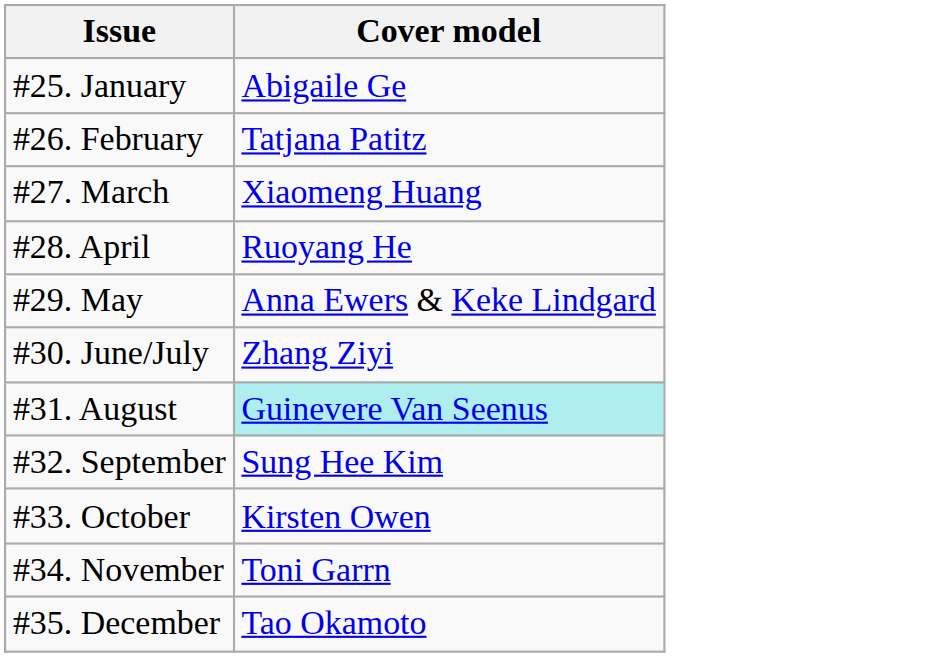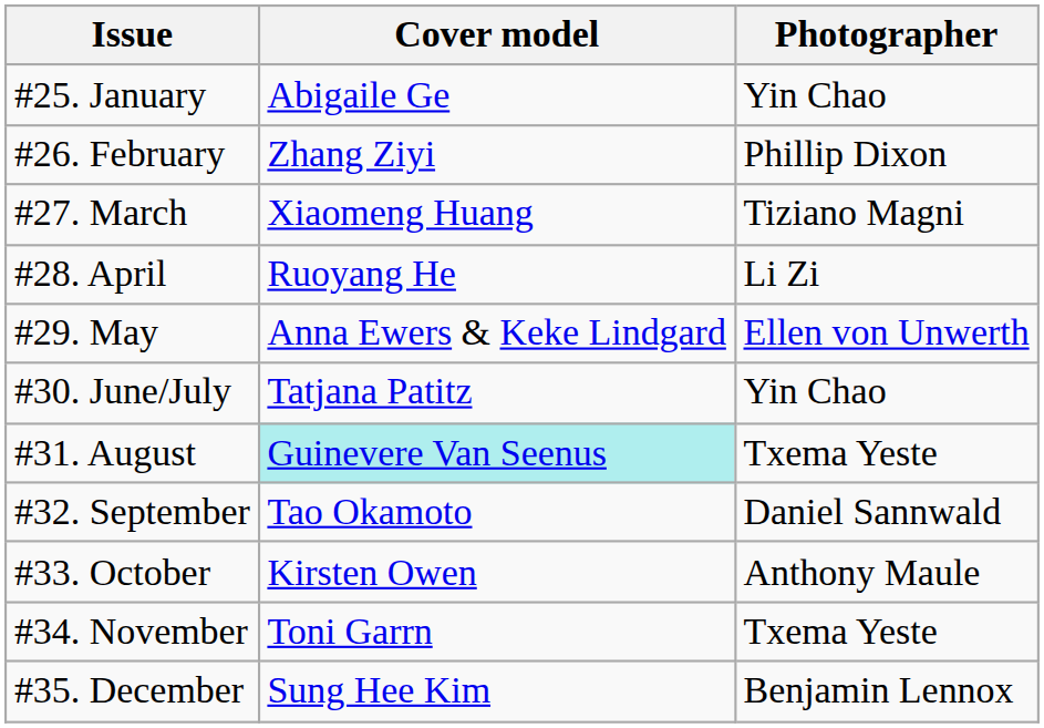+ column: Photographer | Yin Chao | Phillip Dixon | Tiziano Magni | Li Zi | Ellen von Unwerth | Yin Chao | Txema Yeste | Daniel Sannwald | Anthony Maule | Txema Yeste | Benjamin Lennox
#26. February | Cover model: Tatjana Patitz -> Zhang Ziyi
#30. June/July | Cover model: Zhang Ziyi -> Tatjana Patitz
#32. September | Cover model: Sung Hee Kim -> Tao Okamoto
#35. December | Cover model: Tao Okamoto -> Sung Hee Kim
